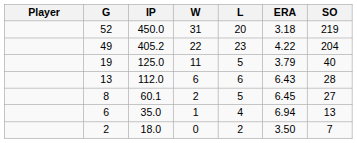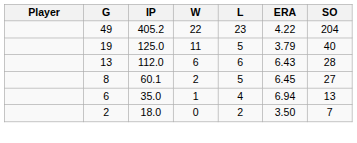- row: 52 | 450.0 | 31 | 20 | 3.18 | 219
